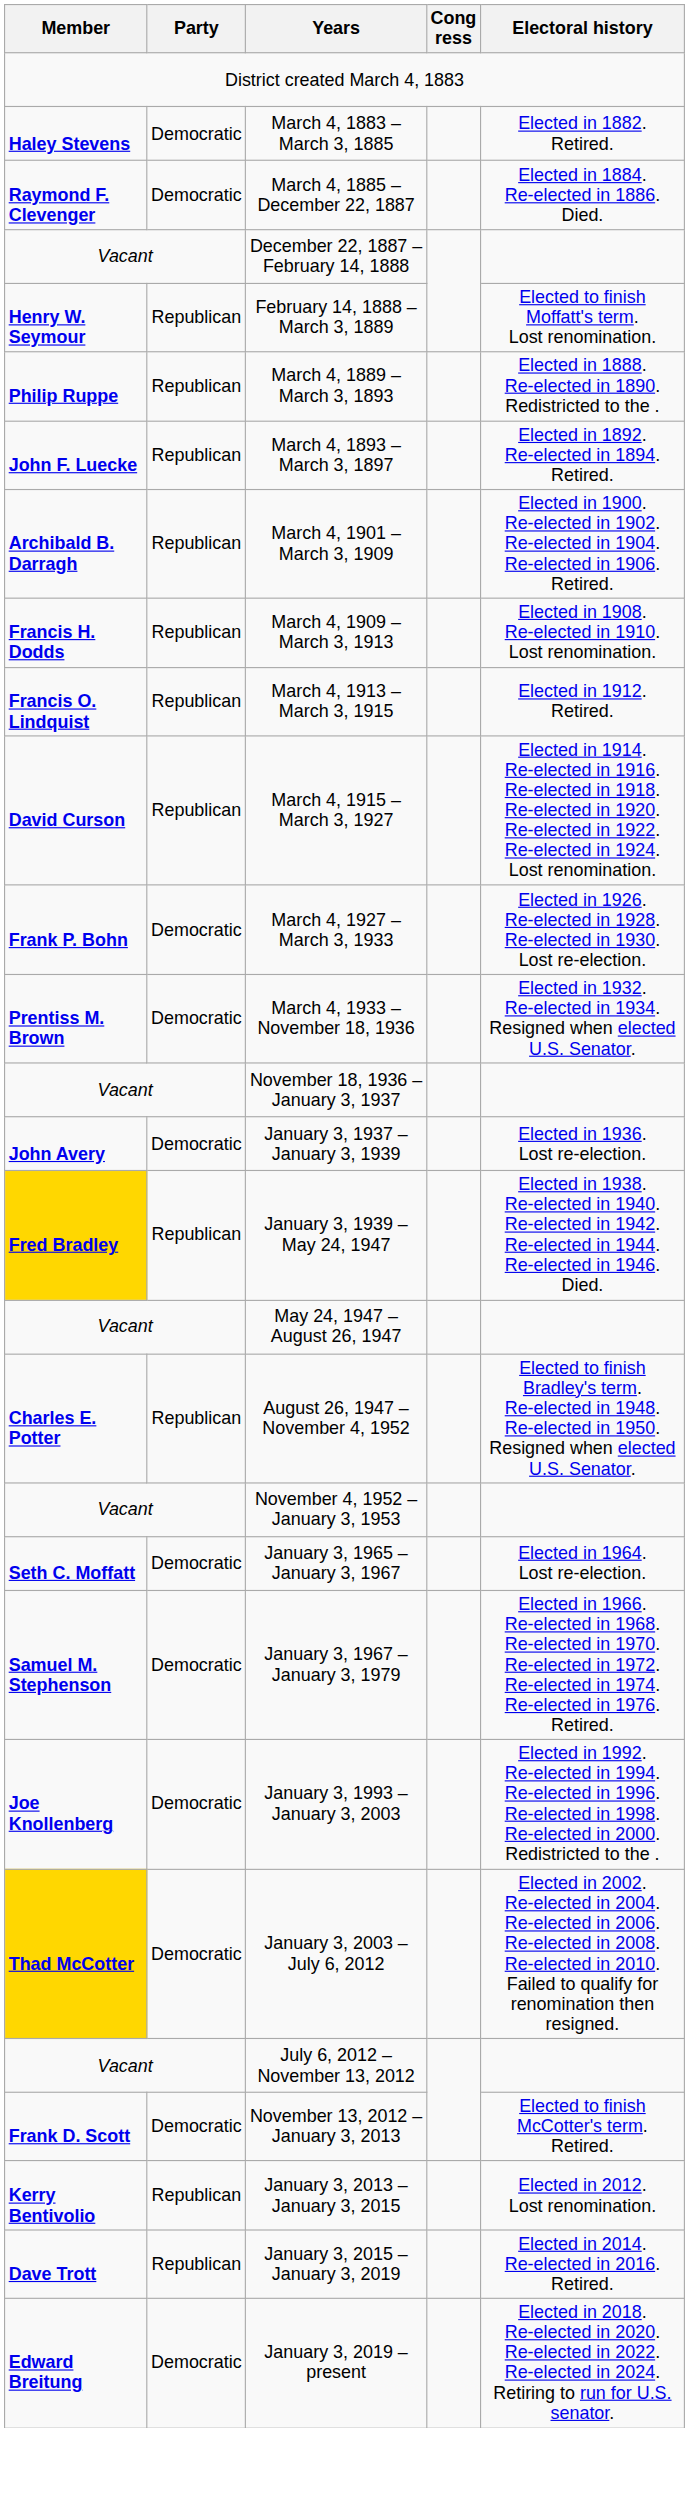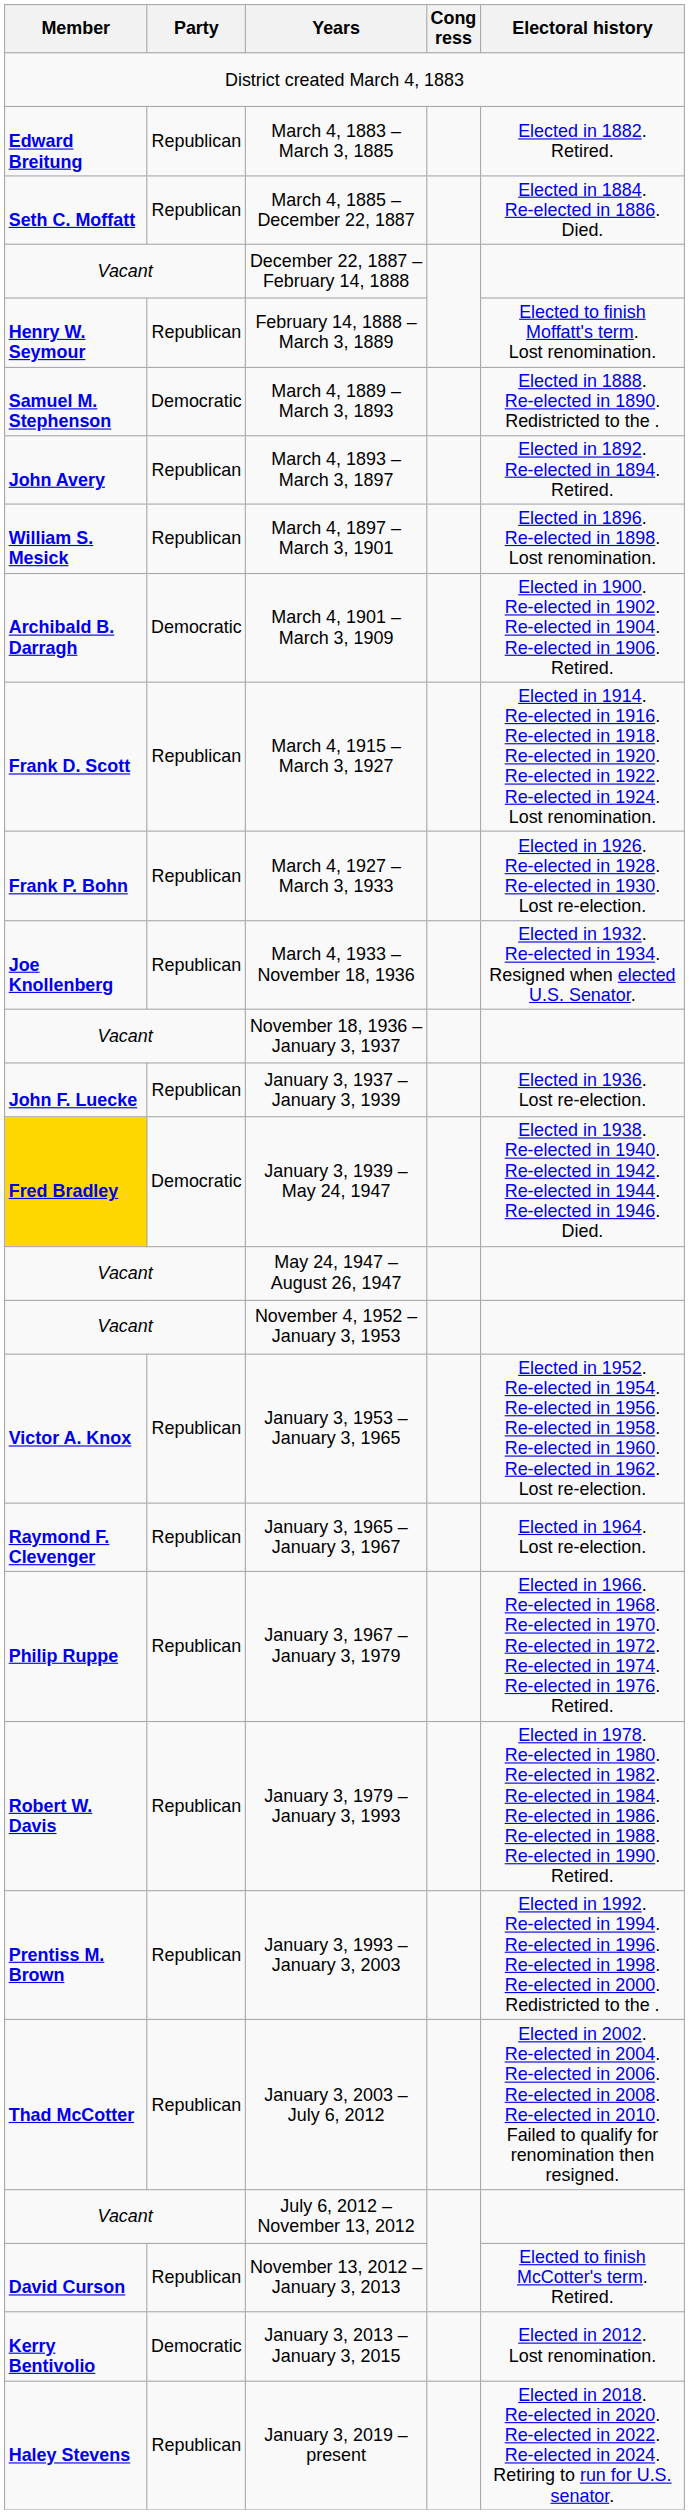March 4, 1883 – March 3, 1885 | Member: Haley Stevens -> Edward Breitung
March 4, 1883 – March 3, 1885 | Party: Democratic -> Republican
March 4, 1885 – December 22, 1887 | Member: Raymond F. Clevenger -> Seth C. Moffatt
March 4, 1885 – December 22, 1887 | Party: Democratic -> Republican
March 4, 1889 – March 3, 1893 | Member: Philip Ruppe -> Samuel M. Stephenson
March 4, 1889 – March 3, 1893 | Party: Republican -> Democratic
March 4, 1893 – March 3, 1897 | Member: John F. Luecke -> John Avery
+ row: William S. Mesick | Republican | March 4, 1897 – March 3, 1901 | Elected in 1896. Re-elected in 1898. Lost renomination.
March 4, 1901 – March 3, 1909 | Party: Republican -> Democratic
- row: Francis H. Dodds | Republican | March 4, 1909 – March 3, 1913 | Elected in 1908. Re-elected in 1910. Lost renomination.
- row: Francis O. Lindquist | Republican | March 4, 1913 – March 3, 1915 | Elected in 1912. Retired.
March 4, 1915 – March 3, 1927 | Member: David Curson -> Frank D. Scott
March 4, 1927 – March 3, 1933 | Party: Democratic -> Republican
March 4, 1933 – November 18, 1936 | Member: Prentiss M. Brown -> Joe Knollenberg
March 4, 1933 – November 18, 1936 | Party: Democratic -> Republican
January 3, 1937 – January 3, 1939 | Member: John Avery -> John F. Luecke
January 3, 1937 – January 3, 1939 | Party: Democratic -> Republican
January 3, 1939 – May 24, 1947 | Party: Republican -> Democratic
- row: Charles E. Potter | Republican | August 26, 1947 – November 4, 1952 | Elected to finish Bradley's term. Re-elected in 1948. Re-elected in 1950. Resigned when elected U.S. Senator.
+ row: Victor A. Knox | Republican | January 3, 1953 – January 3, 1965 | Elected in 1952. Re-elected in 1954. Re-elected in 1956. Re-elected in 1958. Re-elected in 1960. Re-elected in 1962. Lost re-election.
January 3, 1965 – January 3, 1967 | Member: Seth C. Moffatt -> Raymond F. Clevenger
January 3, 1965 – January 3, 1967 | Party: Democratic -> Republican
January 3, 1967 – January 3, 1979 | Member: Samuel M. Stephenson -> Philip Ruppe
January 3, 1967 – January 3, 1979 | Party: Democratic -> Republican
+ row: Robert W. Davis | Republican | January 3, 1979 – January 3, 1993 | Elected in 1978. Re-elected in 1980. Re-elected in 1982. Re-elected in 1984. Re-elected in 1986. Re-elected in 1988. Re-elected in 1990. Retired.
January 3, 1993 – January 3, 2003 | Member: Joe Knollenberg -> Prentiss M. Brown
January 3, 1993 – January 3, 2003 | Party: Democratic -> Republican
January 3, 2003 – July 6, 2012 | Member: gold background -> no background
January 3, 2003 – July 6, 2012 | Party: Democratic -> Republican
November 13, 2012 – January 3, 2013 | Member: Frank D. Scott -> David Curson
November 13, 2012 – January 3, 2013 | Party: Democratic -> Republican
January 3, 2013 – January 3, 2015 | Party: Republican -> Democratic
- row: Dave Trott | Republican | January 3, 2015 – January 3, 2019 | Elected in 2014. Re-elected in 2016. Retired.
January 3, 2019 – present | Member: Edward Breitung -> Haley Stevens
January 3, 2019 – present | Party: Democratic -> Republican
